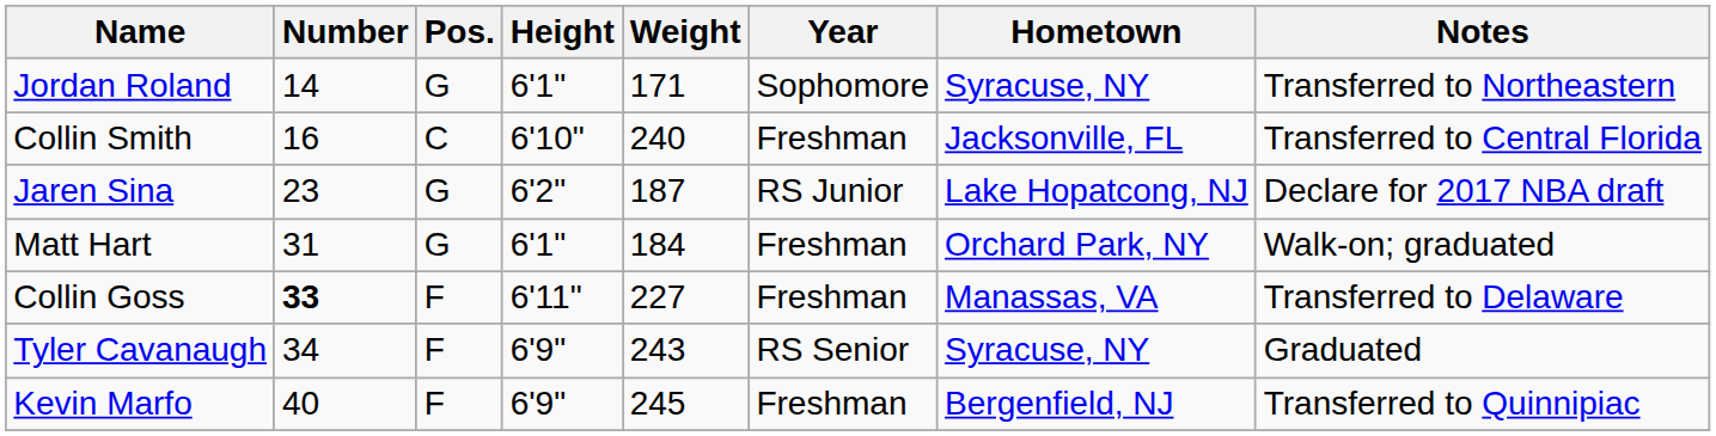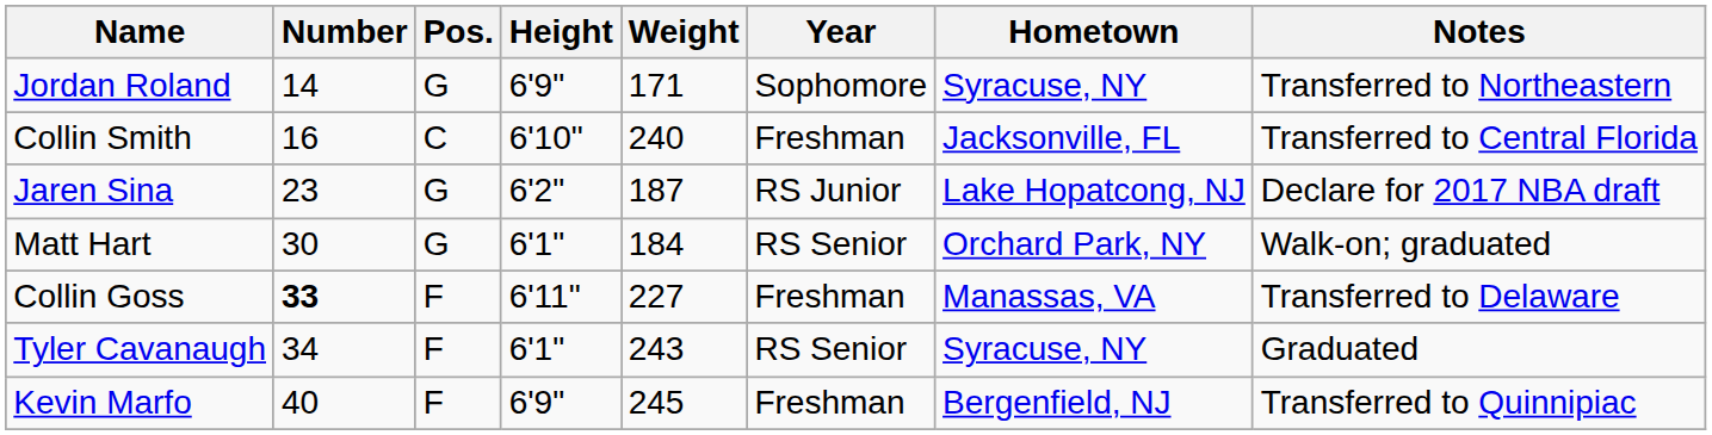Jordan Roland | Height: 6'1" -> 6'9"
Matt Hart | Number: 31 -> 30
Matt Hart | Year: Freshman -> RS Senior
Tyler Cavanaugh | Height: 6'9" -> 6'1"
